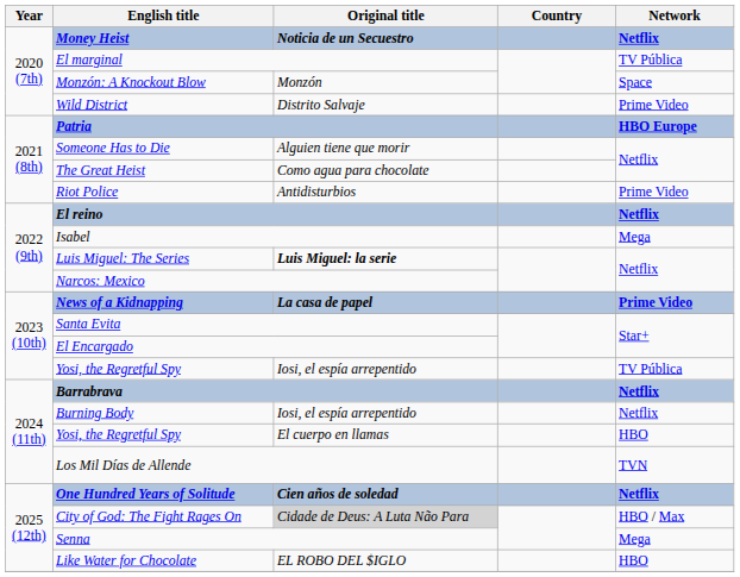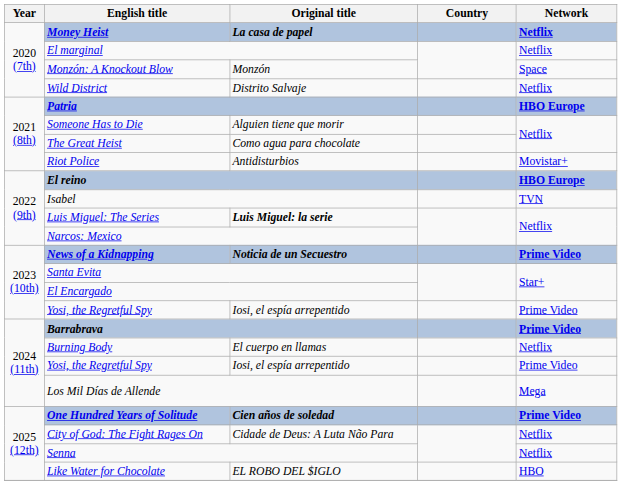Money Heist | Original title: Noticia de un Secuestro -> La casa de papel
El marginal | Network: TV Pública -> Netflix
Wild District | Network: Prime Video -> Netflix
Riot Police | Network: Prime Video -> Movistar+
El reino | Network: Netflix -> HBO Europe
Isabel | Network: Mega -> TVN
News of a Kidnapping | Original title: La casa de papel -> Noticia de un Secuestro
2023 (10th) / Yosi, the Regretful Spy | Network: TV Pública -> Prime Video
Barrabrava | Network: Netflix -> Prime Video
Burning Body | Original title: Iosi, el espía arrepentido -> El cuerpo en llamas
2024 (11th) / Yosi, the Regretful Spy | Original title: El cuerpo en llamas -> Iosi, el espía arrepentido
2024 (11th) / Yosi, the Regretful Spy | Network: HBO -> Prime Video
Los Mil Días de Allende | Network: TVN -> Mega
One Hundred Years of Solitude | Network: Netflix -> Prime Video
City of God: The Fight Rages On | Original title: lightgrey background -> no background
City of God: The Fight Rages On | Network: HBO / Max -> Netflix
Senna | Network: Mega -> Netflix
